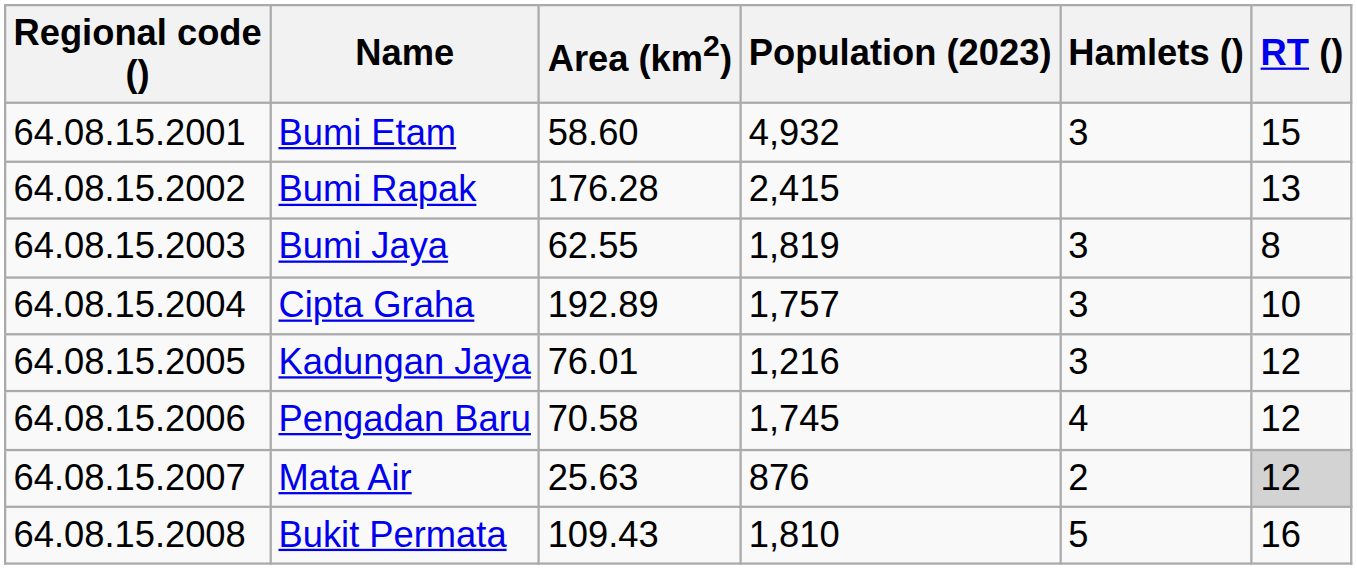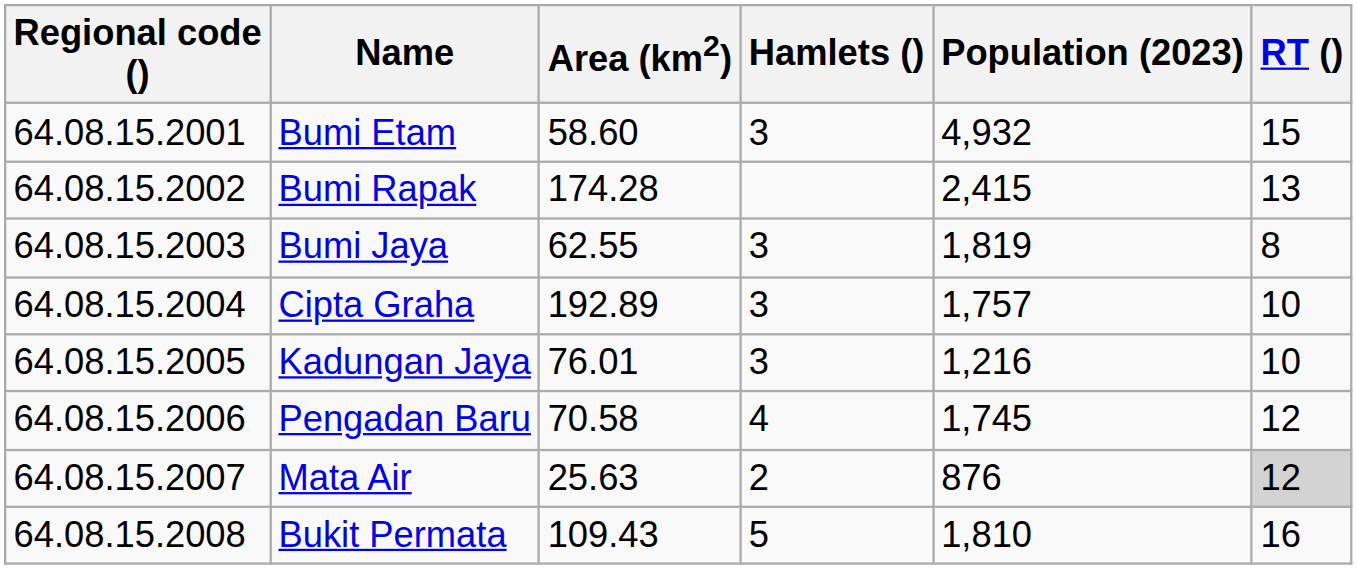columns swapped: Population (2023) <-> Hamlets ()
Bumi Rapak | Area (km2): 176.28 -> 174.28
Kadungan Jaya | RT (): 12 -> 10
